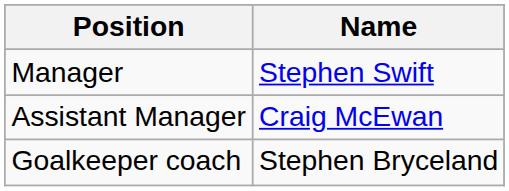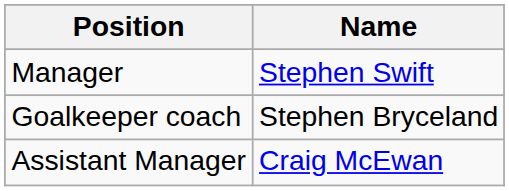rows swapped: Assistant Manager <-> Goalkeeper coach
